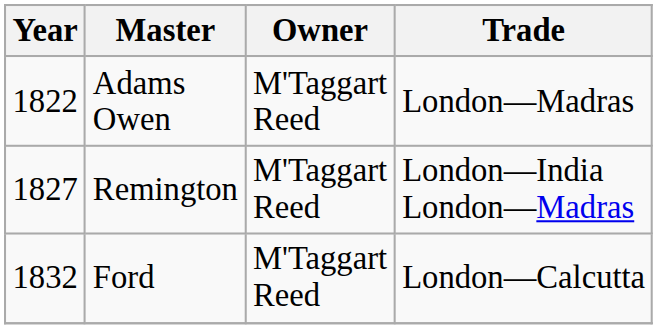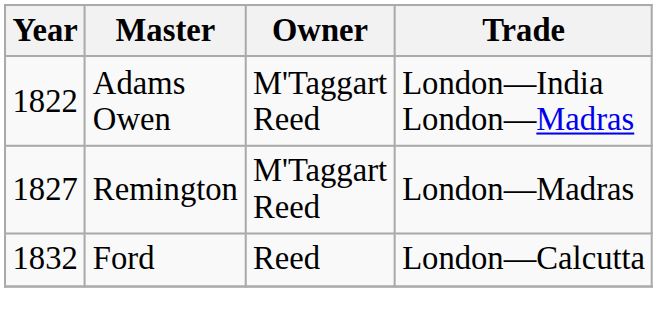Adams Owen | Trade: London—Madras -> London—India London—Madras
Remington | Trade: London—India London—Madras -> London—Madras
Ford | Owner: M'Taggart Reed -> Reed
